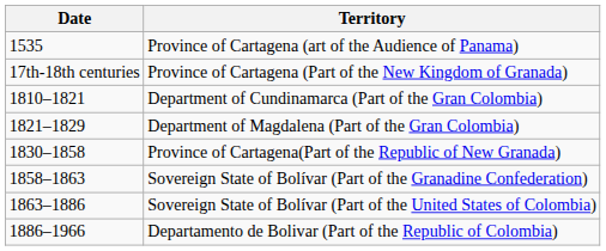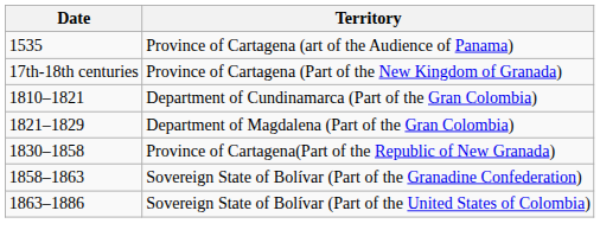- row: 1886–1966 | Departamento de Bolivar (Part of the Republic of Colombia)
